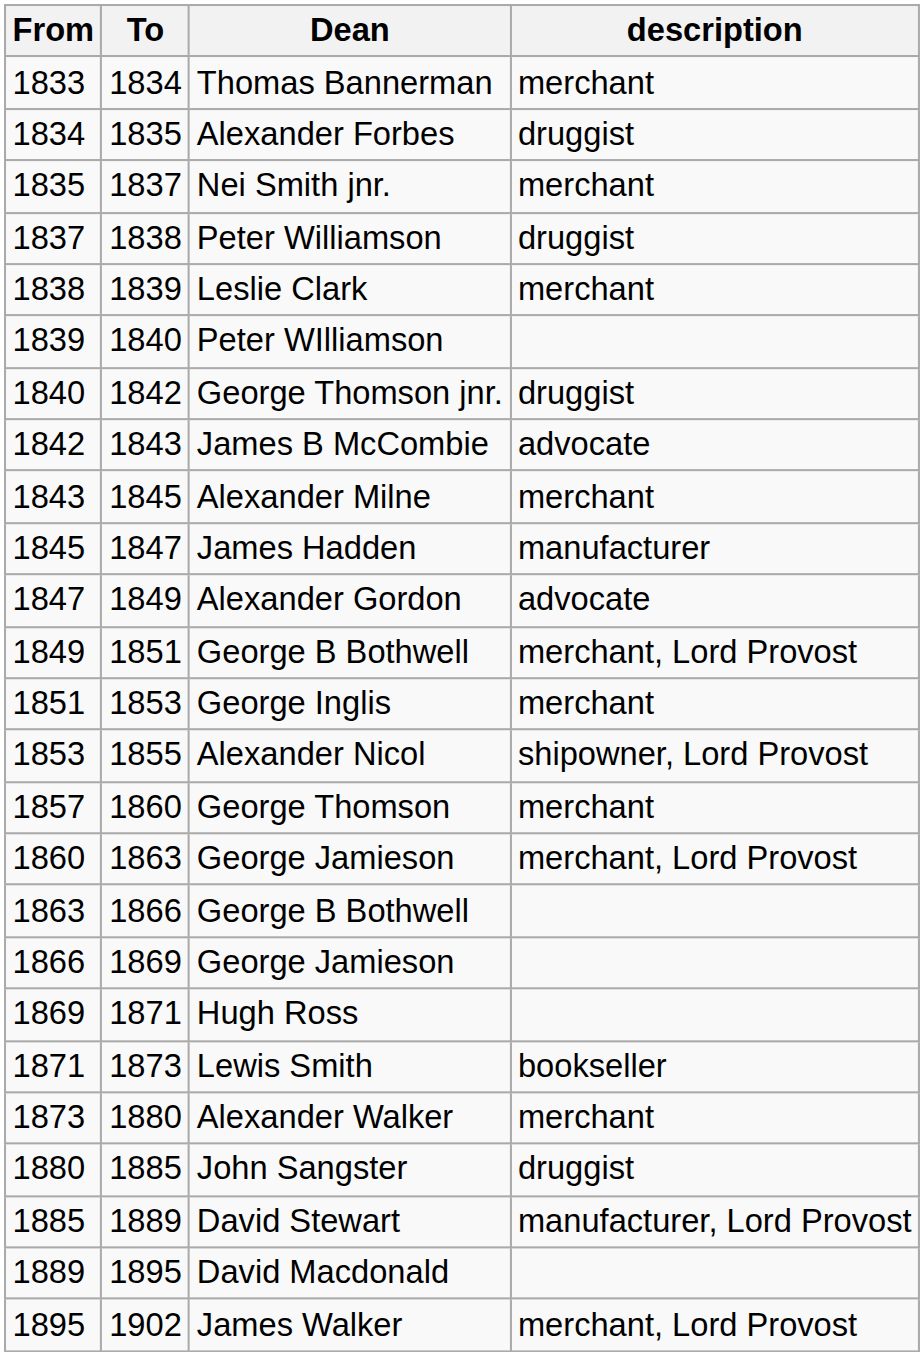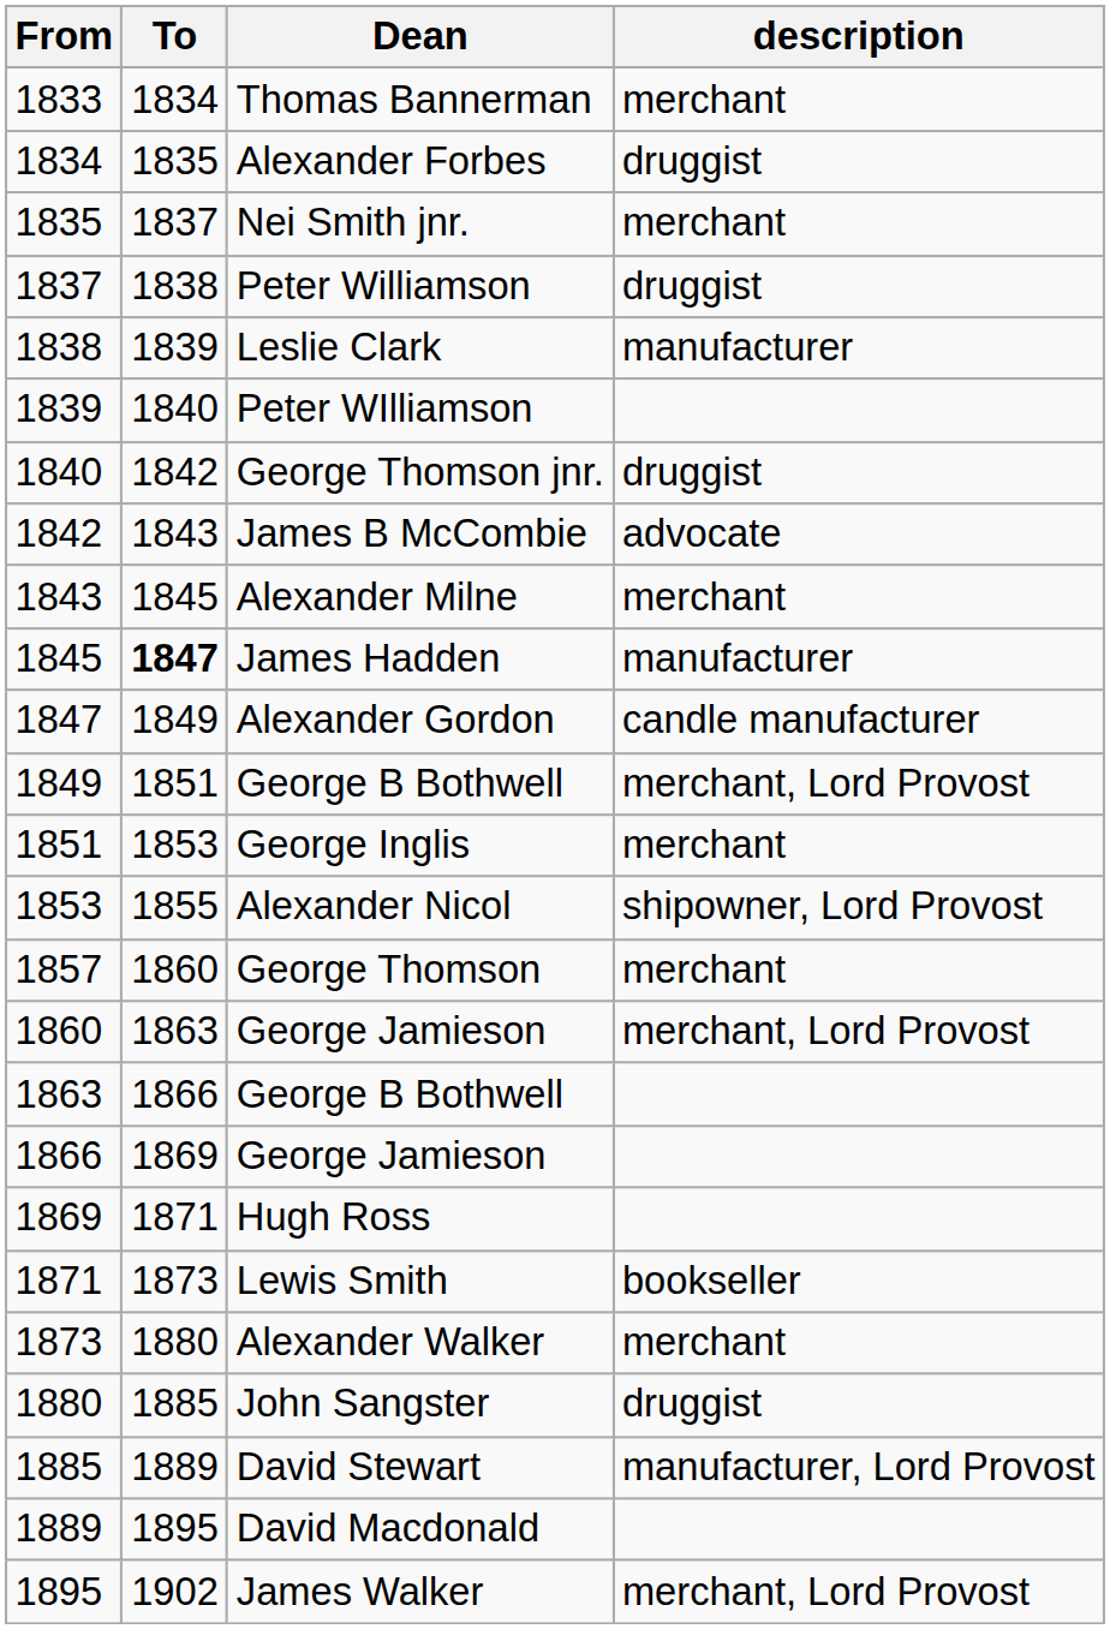Leslie Clark | description: merchant -> manufacturer
James Hadden | To: normal -> bold
Alexander Gordon | description: advocate -> candle manufacturer
